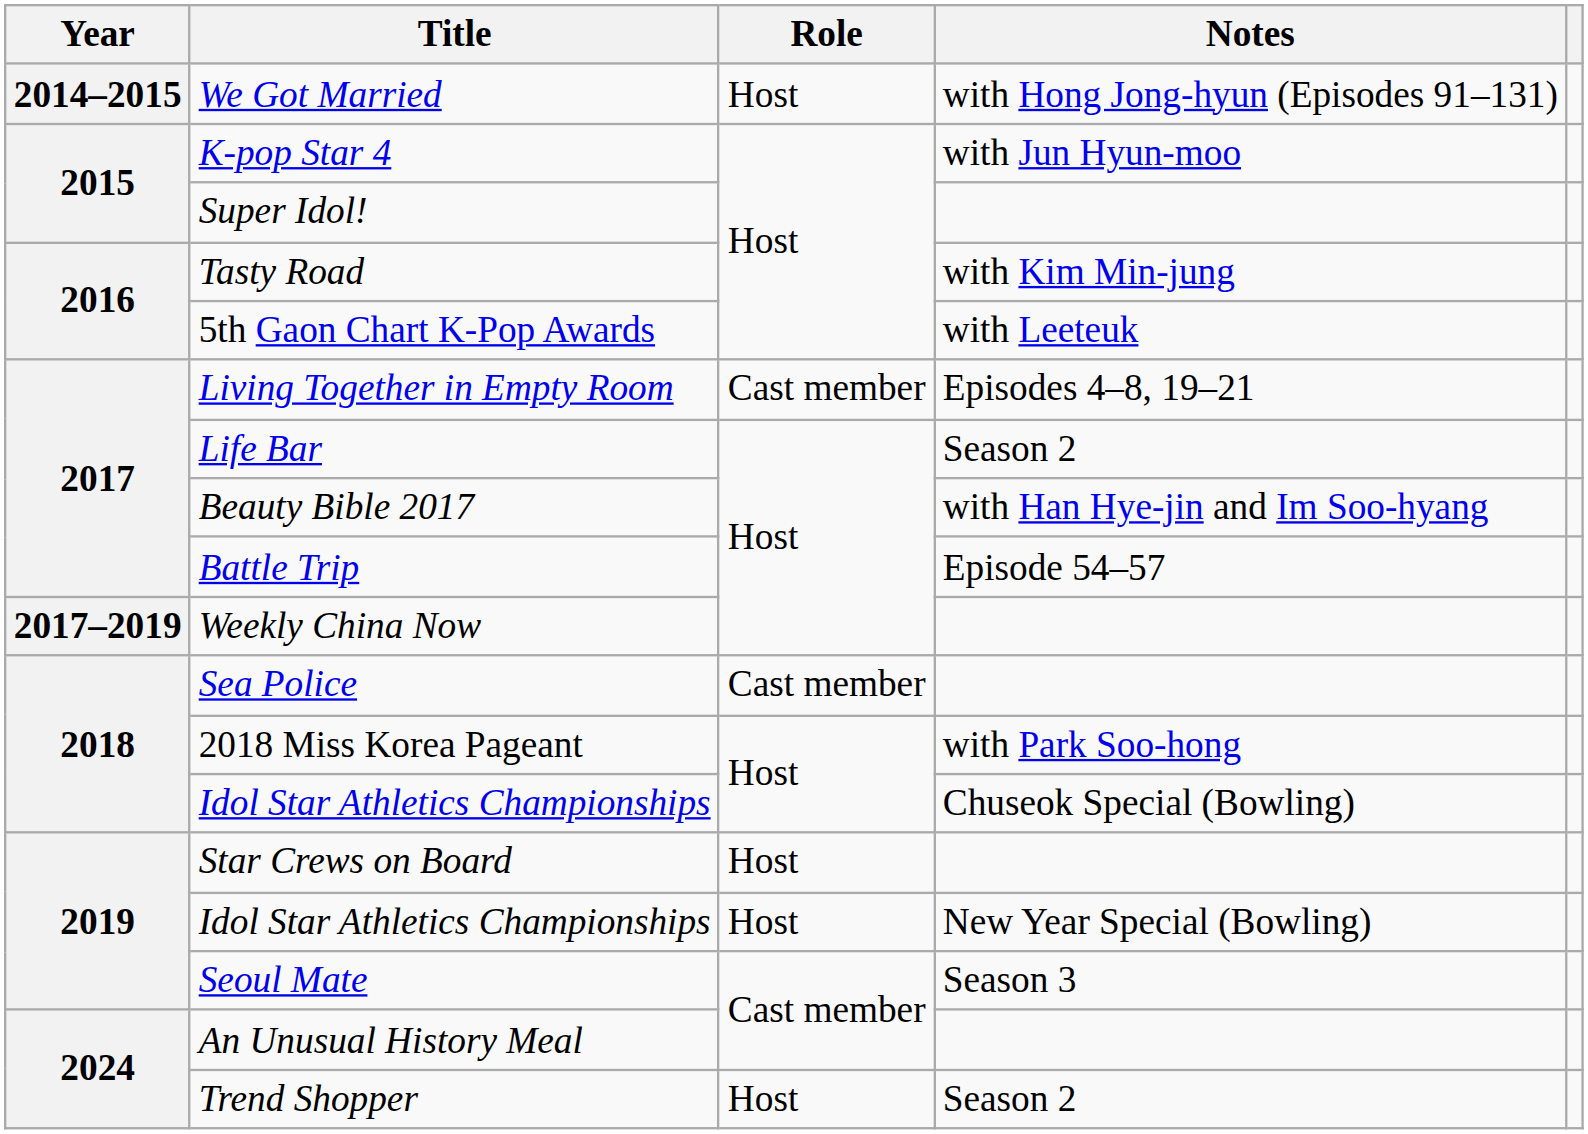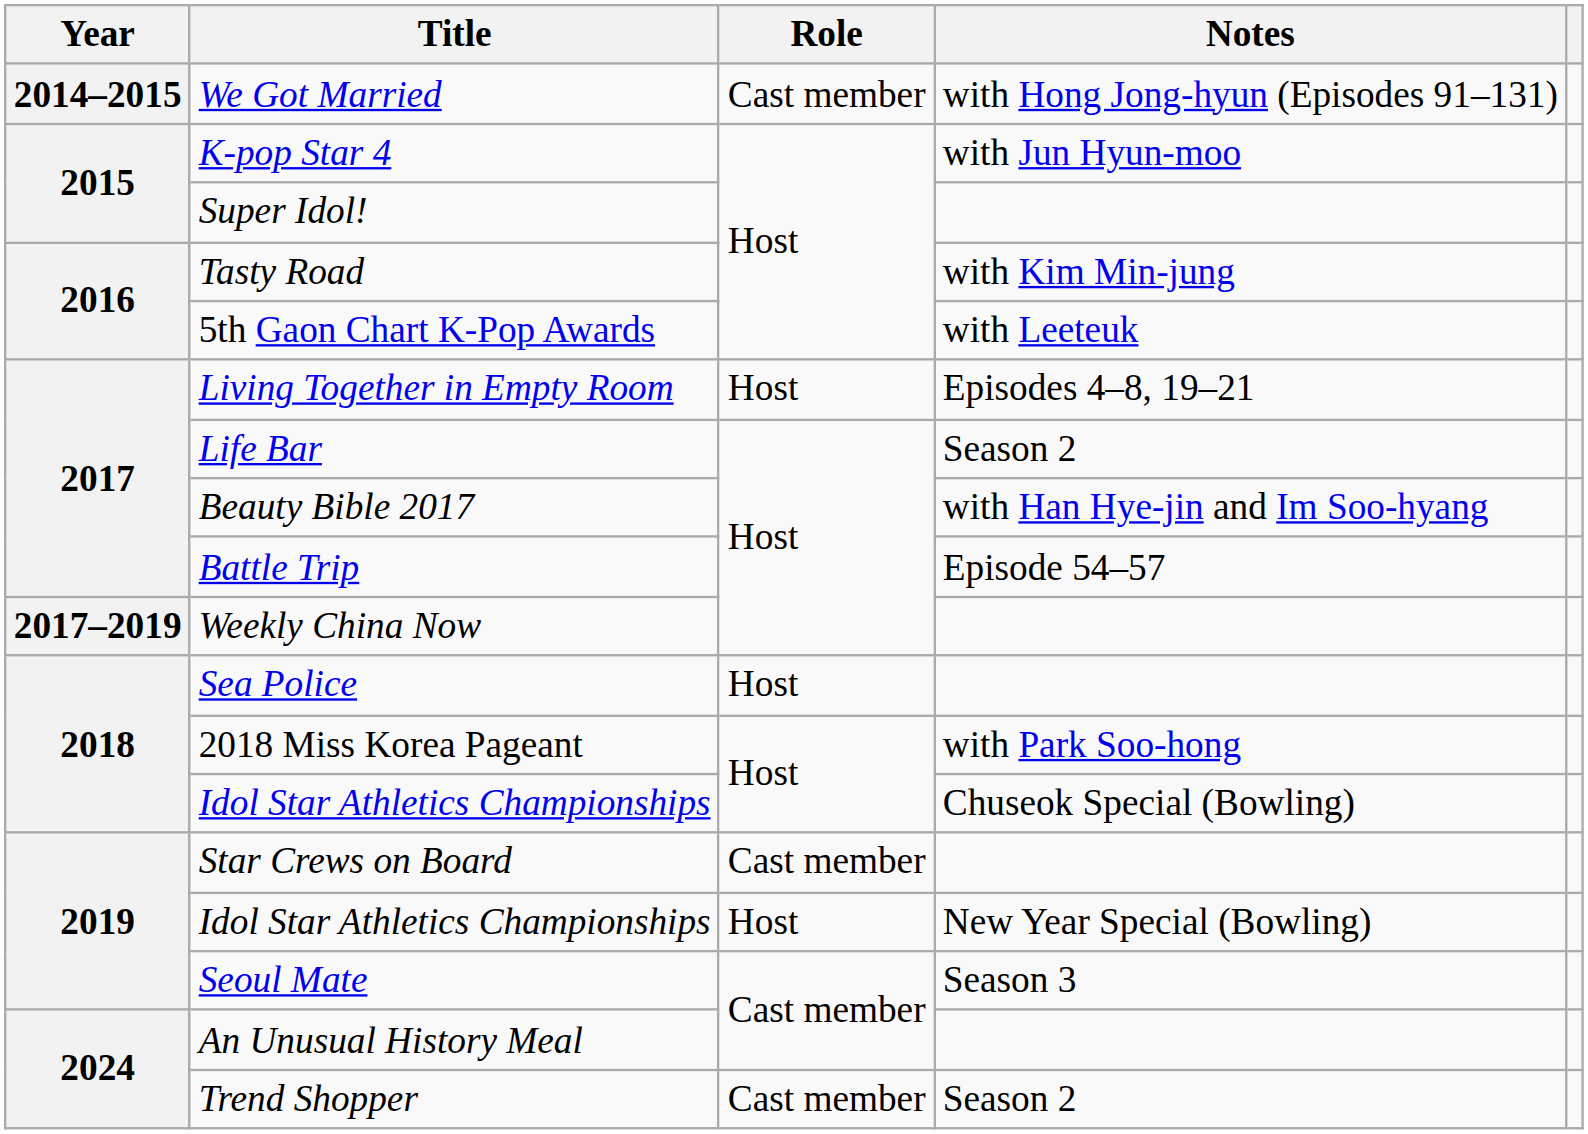We Got Married | Role: Host -> Cast member
Living Together in Empty Room | Role: Cast member -> Host
Sea Police | Role: Cast member -> Host
Star Crews on Board | Role: Host -> Cast member
Trend Shopper | Role: Host -> Cast member
